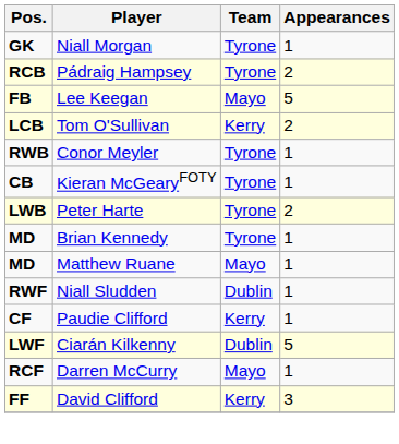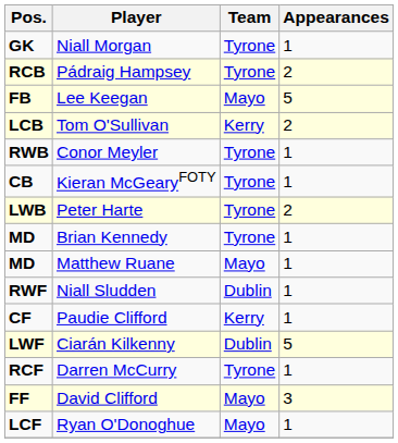Darren McCurry | Team: Mayo -> Tyrone
David Clifford | Team: Kerry -> Mayo
+ row: LCF | Ryan O'Donoghue | Mayo | 1
